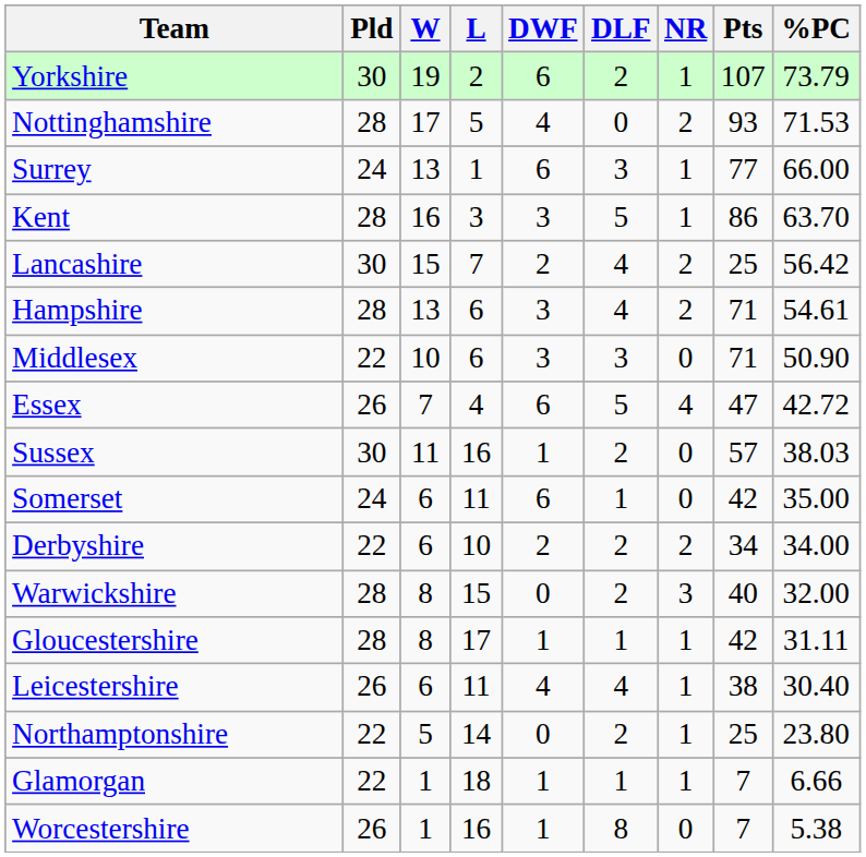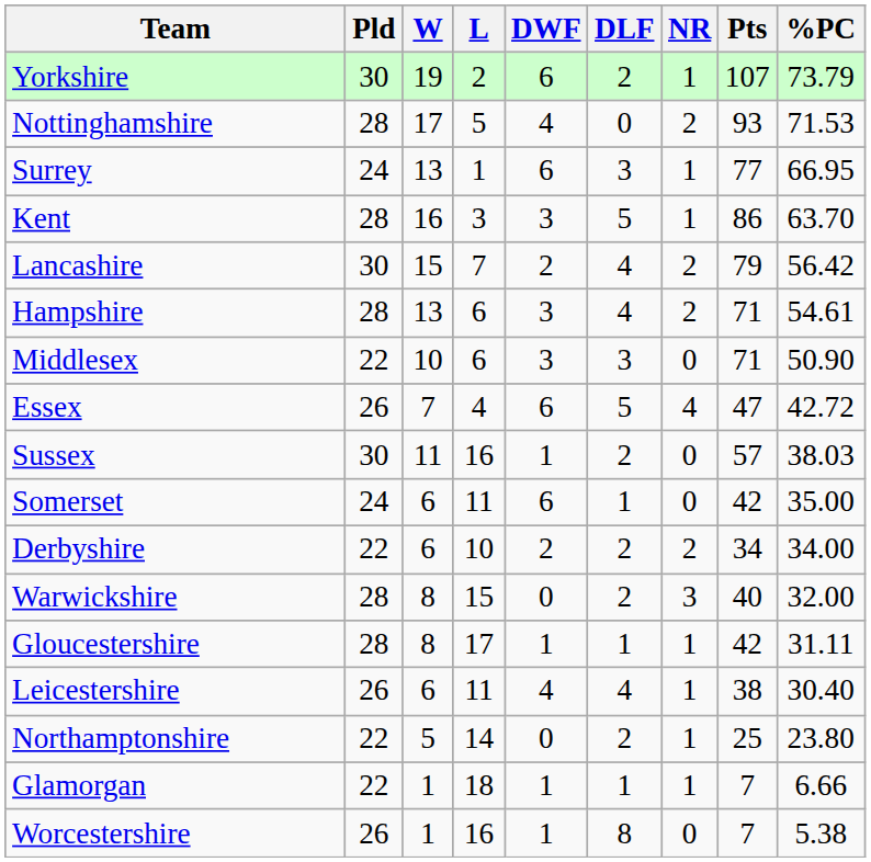Surrey | %PC: 66.00 -> 66.95
Lancashire | Pts: 25 -> 79
